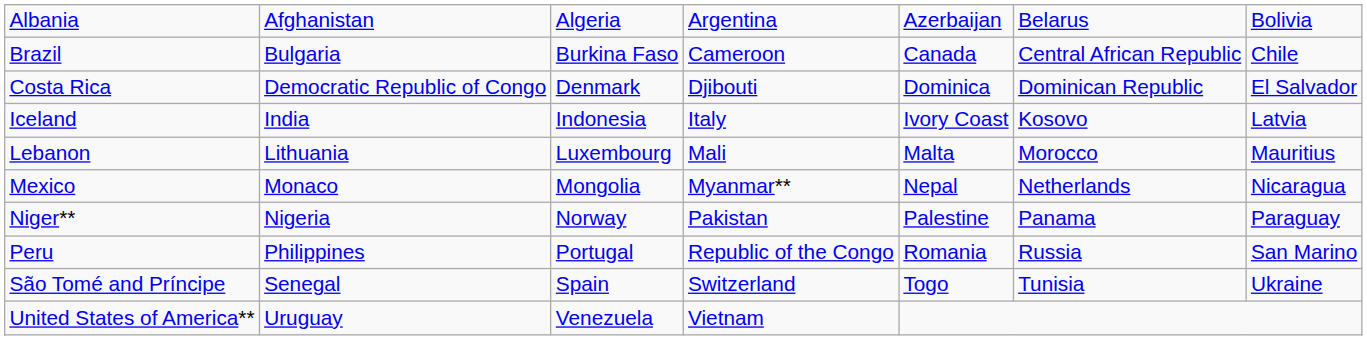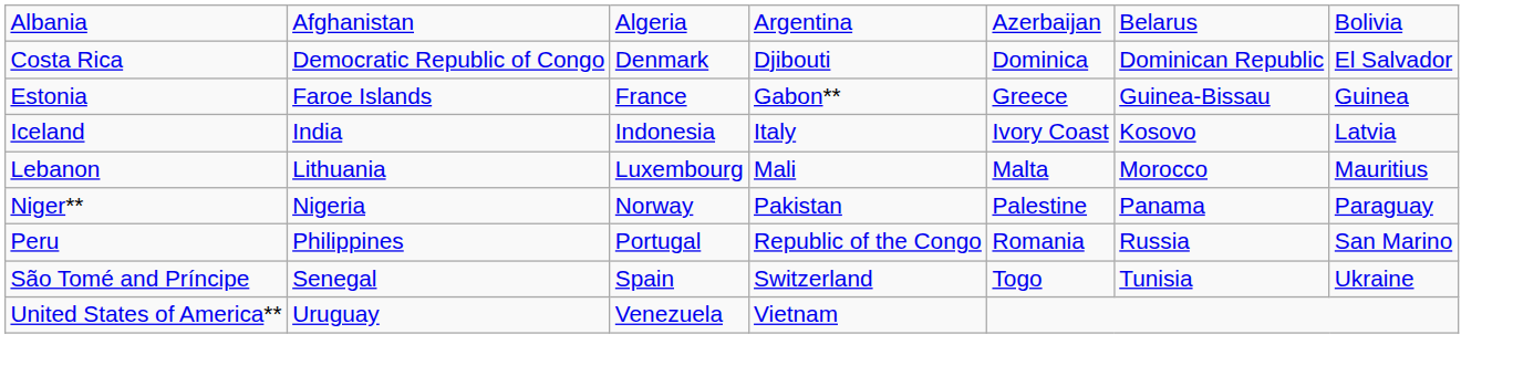- row: Brazil | Bulgaria | Burkina Faso | Cameroon | Canada | Central African Republic | Chile
+ row: Estonia | Faroe Islands | France | Gabon** | Greece | Guinea-Bissau | Guinea
- row: Mexico | Monaco | Mongolia | Myanmar** | Nepal | Netherlands | Nicaragua
